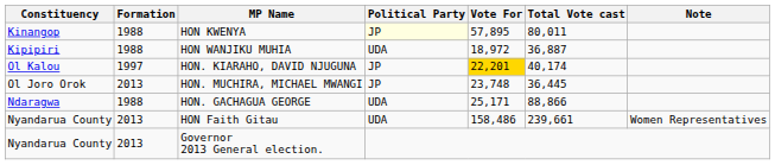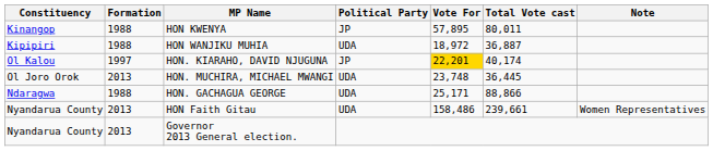HON KWENYA | Political Party: lightyellow background -> no background
HON. MUCHIRA, MICHAEL MWANGI | Political Party: JP -> UDA
